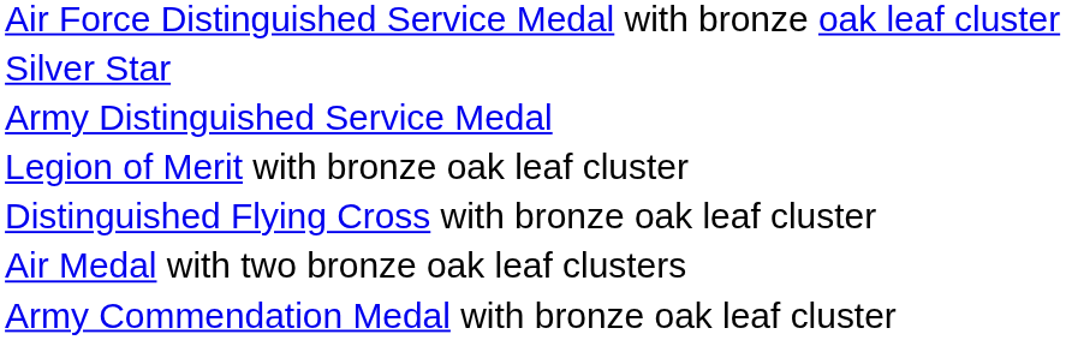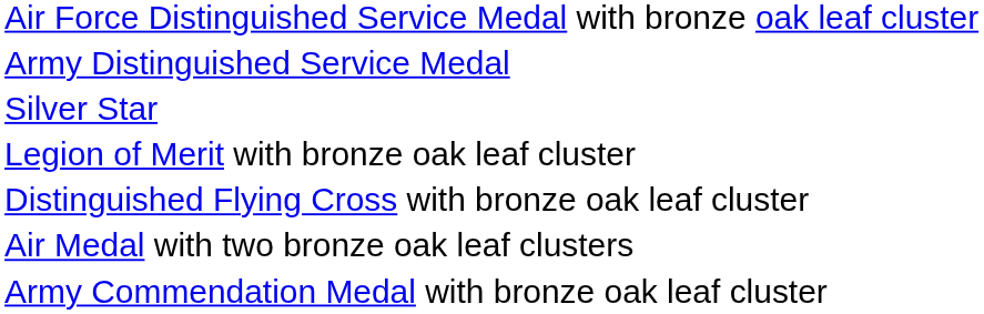rows swapped: Army Distinguished Service Medal <-> Silver Star
